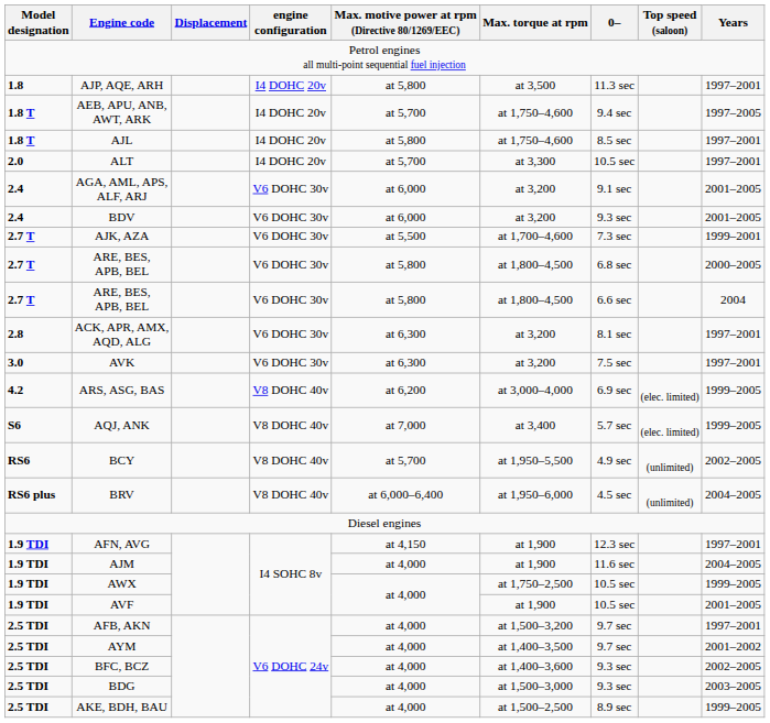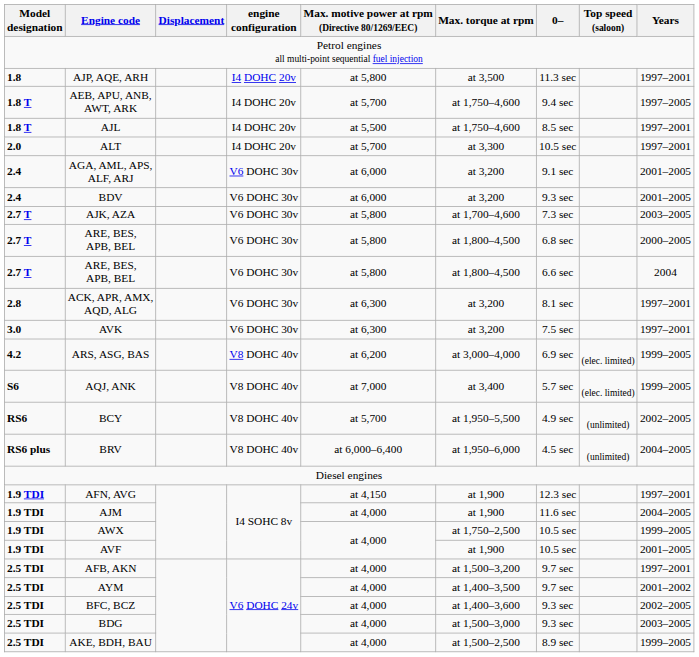AJL | Max. motive power at rpm (Directive 80/1269/EEC): at 5,800 -> at 5,500
AJK, AZA | Max. motive power at rpm (Directive 80/1269/EEC): at 5,500 -> at 5,800
AJK, AZA | Years: 1999–2001 -> 2003–2005
